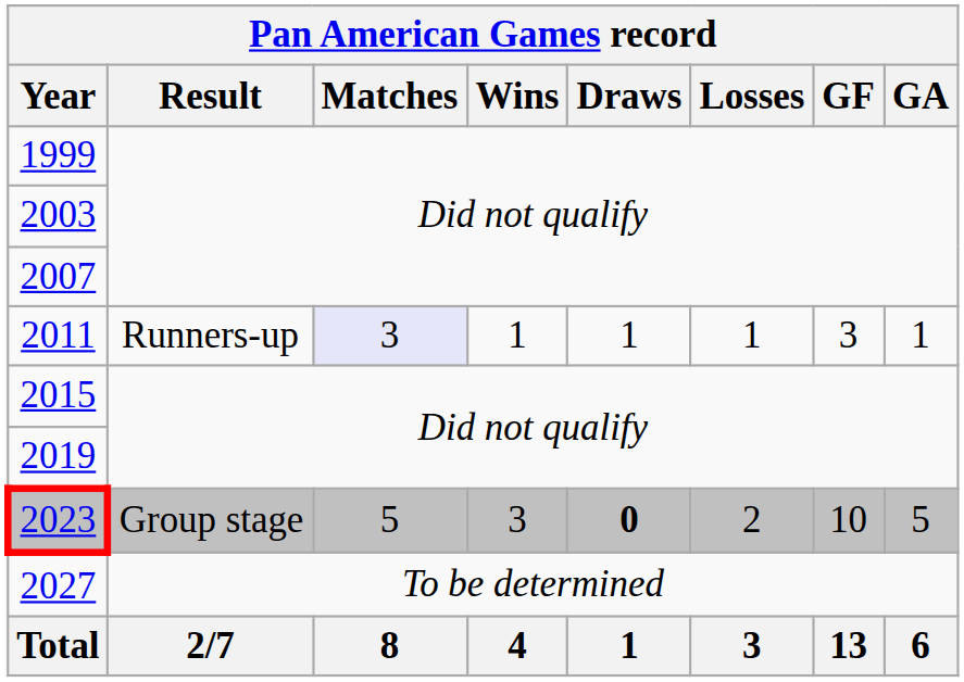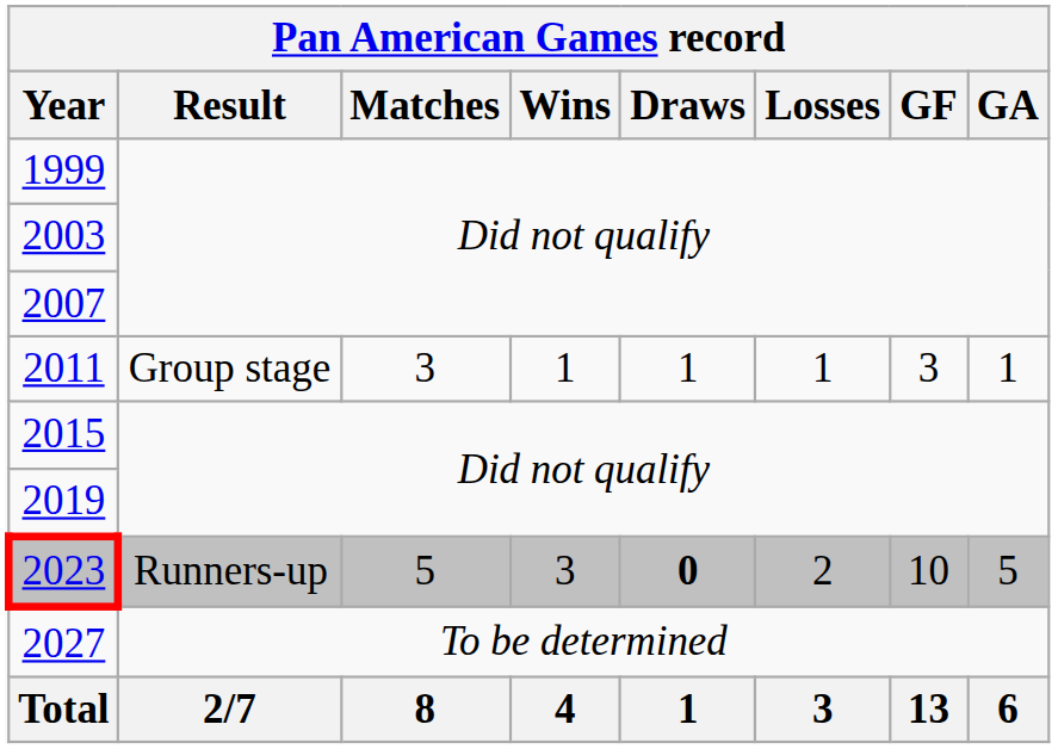2011 | Result: Runners-up -> Group stage
2011 | Matches: lavender background -> no background
2023 | Result: Group stage -> Runners-up
